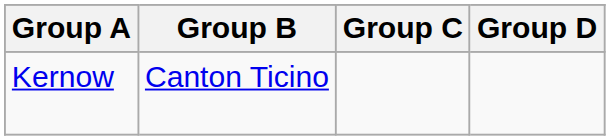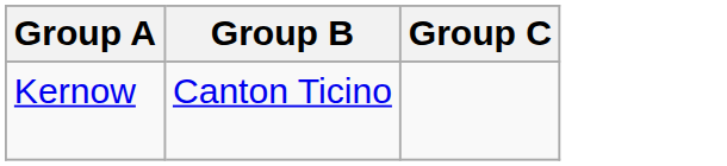- column: Group D
